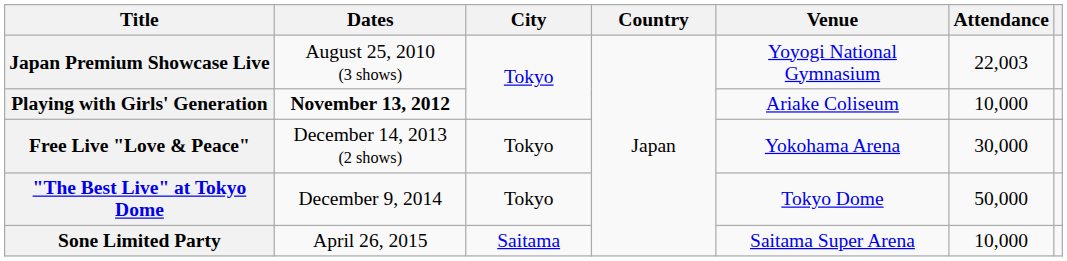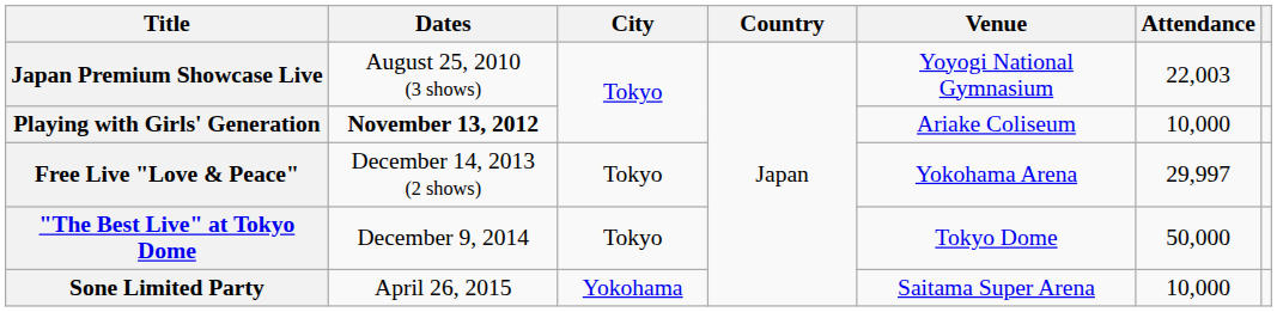Free Live "Love & Peace" | Attendance: 30,000 -> 29,997
Sone Limited Party | City: Saitama -> Yokohama
